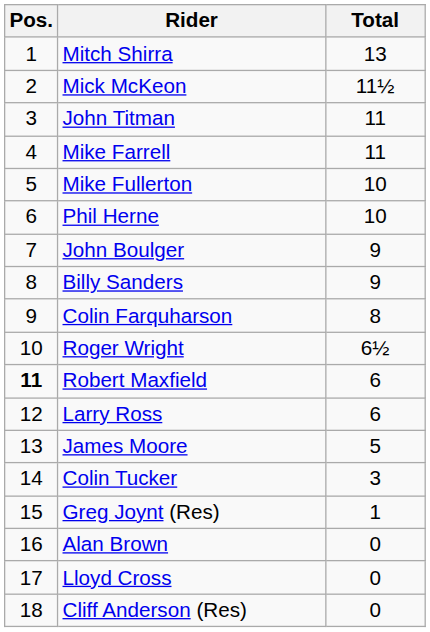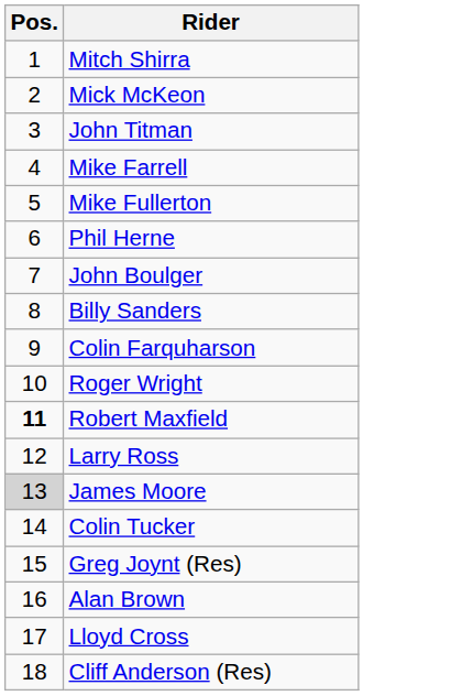- column: Total | 13 | 11½ | 11 | 11 | 10 | 10 | 9 | 9 | 8 | 6½ | 6 | 6 | 5 | 3 | 1 | 0 | 0 | 0
James Moore | Pos.: no background -> lightgrey background
